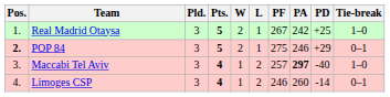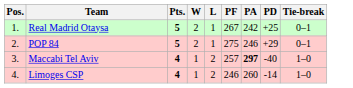- column: Pld. | 3 | 3 | 3 | 3
Real Madrid Otaysa | Tie-break: 1–0 -> 0–1
POP 84 | Pos.: bold -> normal
Limoges CSP | Tie-break: 0–1 -> 1–0
